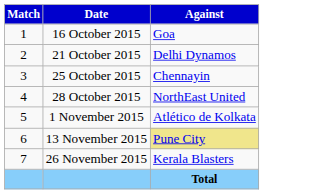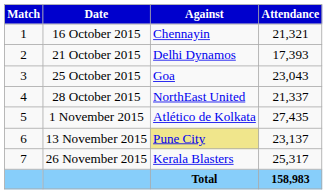+ column: Attendance | 21,321 | 17,393 | 23,043 | 21,337 | 27,435 | 23,137 | 25,317 | 158,983
16 October 2015 | Against: Goa -> Chennayin
25 October 2015 | Against: Chennayin -> Goa
